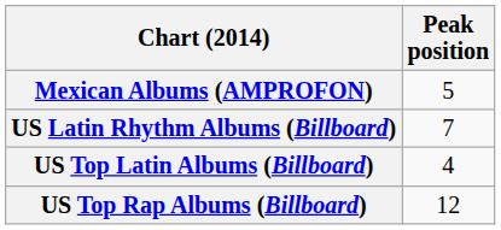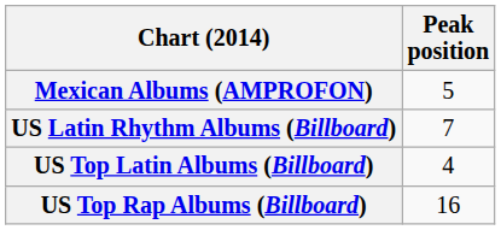US Top Rap Albums (Billboard) | Peak position: 12 -> 16
